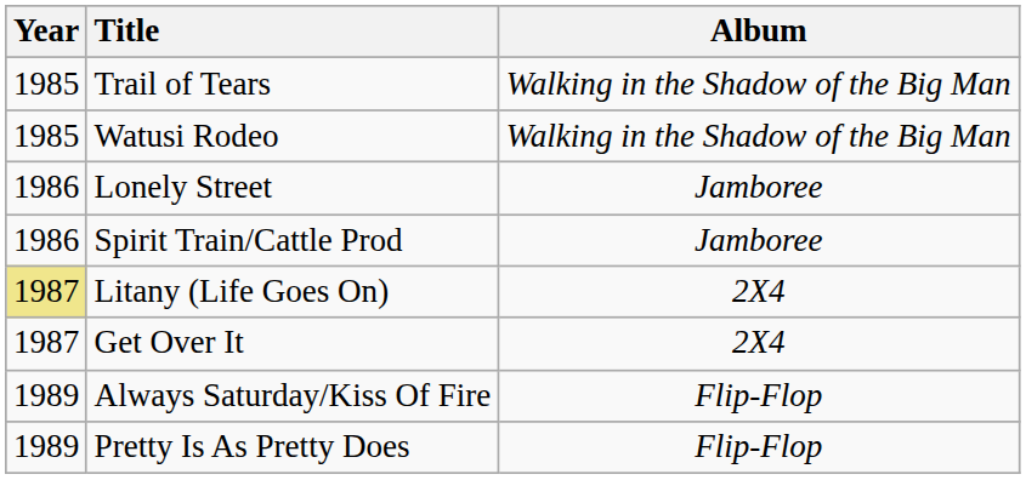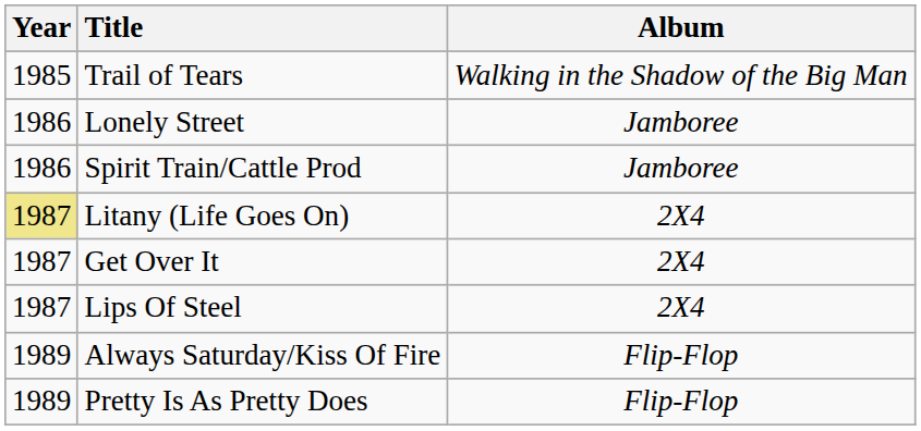- row: 1985 | Watusi Rodeo | Walking in the Shadow of the Big Man
+ row: 1987 | Lips Of Steel | 2X4
